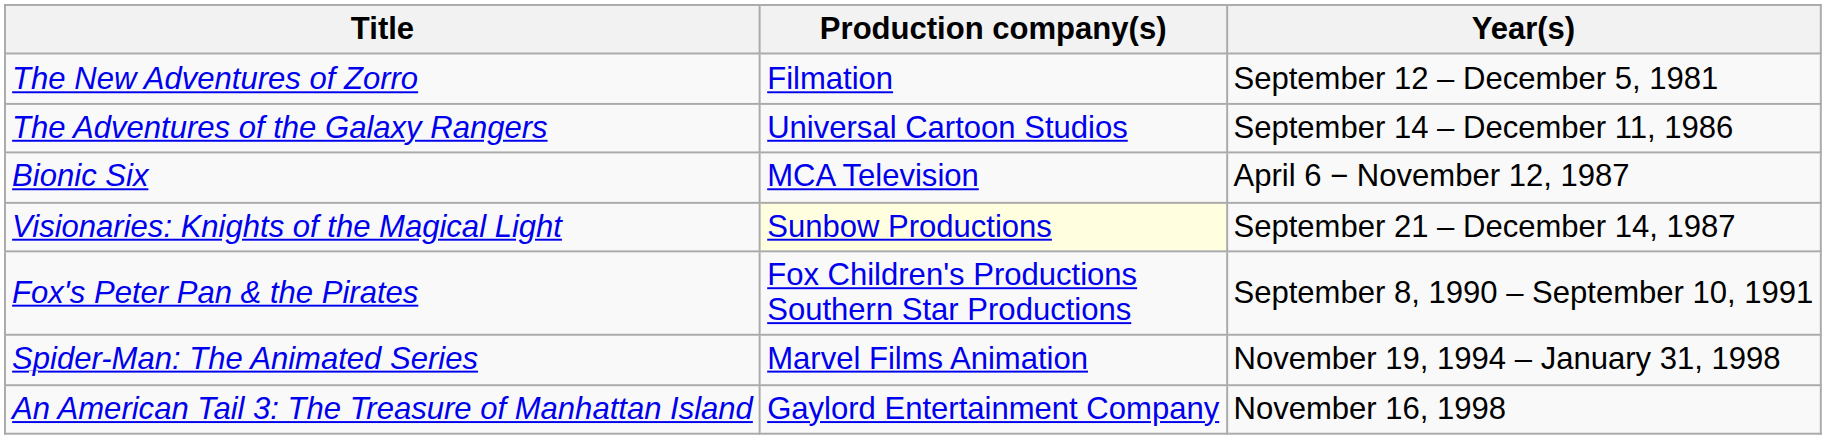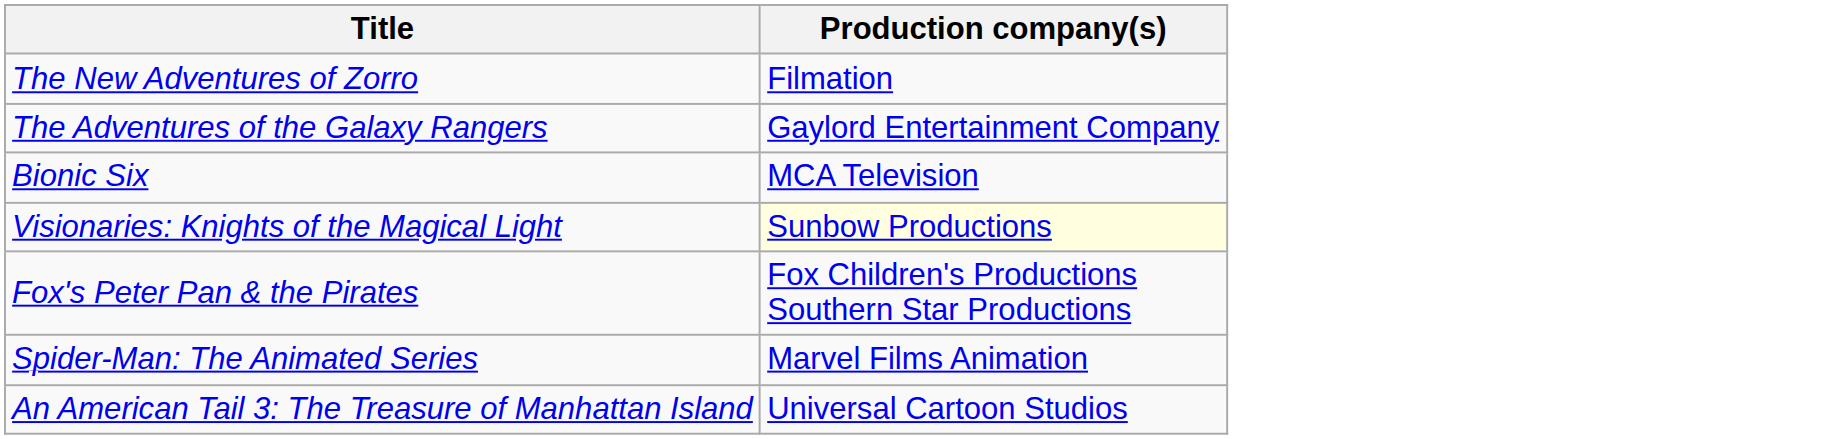- column: Year(s) | September 12 – December 5, 1981 | September 14 – December 11, 1986 | April 6 − November 12, 1987 | September 21 – December 14, 1987 | September 8, 1990 – September 10, 1991 | November 19, 1994 – January 31, 1998 | November 16, 1998
The Adventures of the Galaxy Rangers | Production company(s): Universal Cartoon Studios -> Gaylord Entertainment Company
An American Tail 3: The Treasure of Manhattan Island | Production company(s): Gaylord Entertainment Company -> Universal Cartoon Studios
